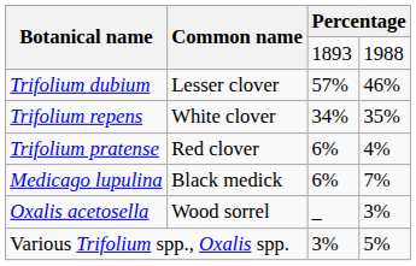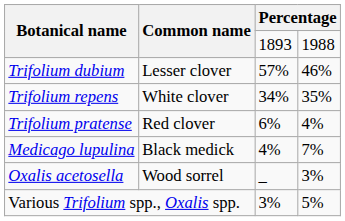Medicago lupulina | column 3: 6% -> 4%
